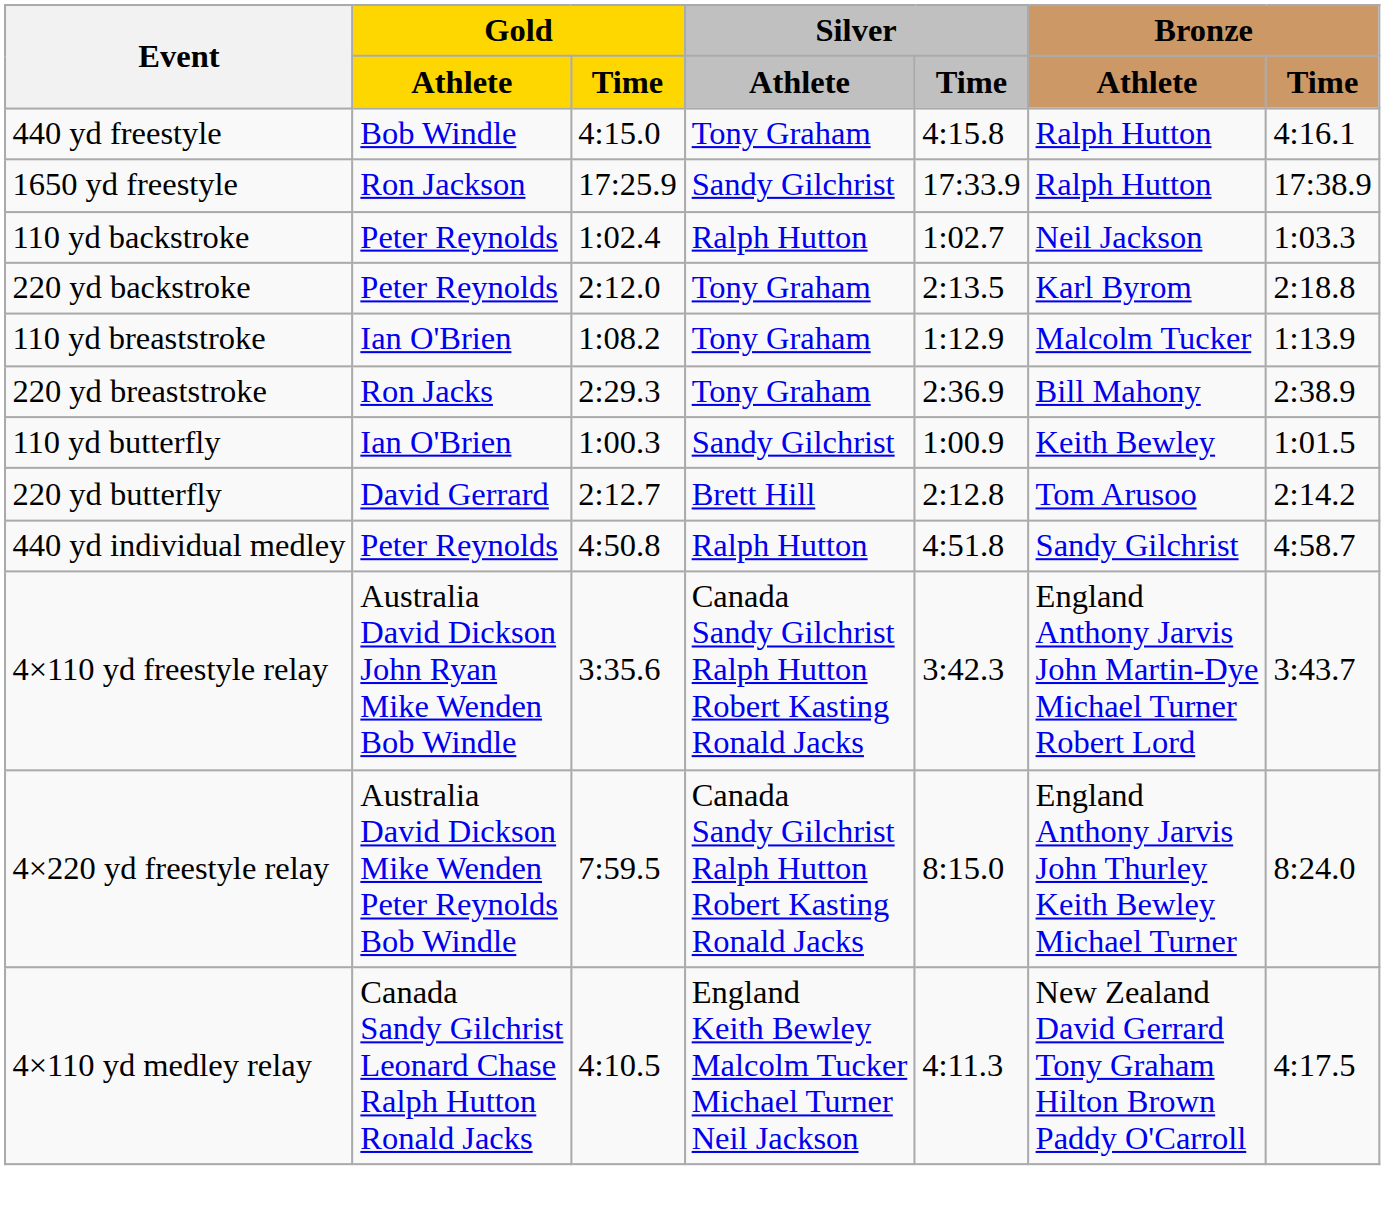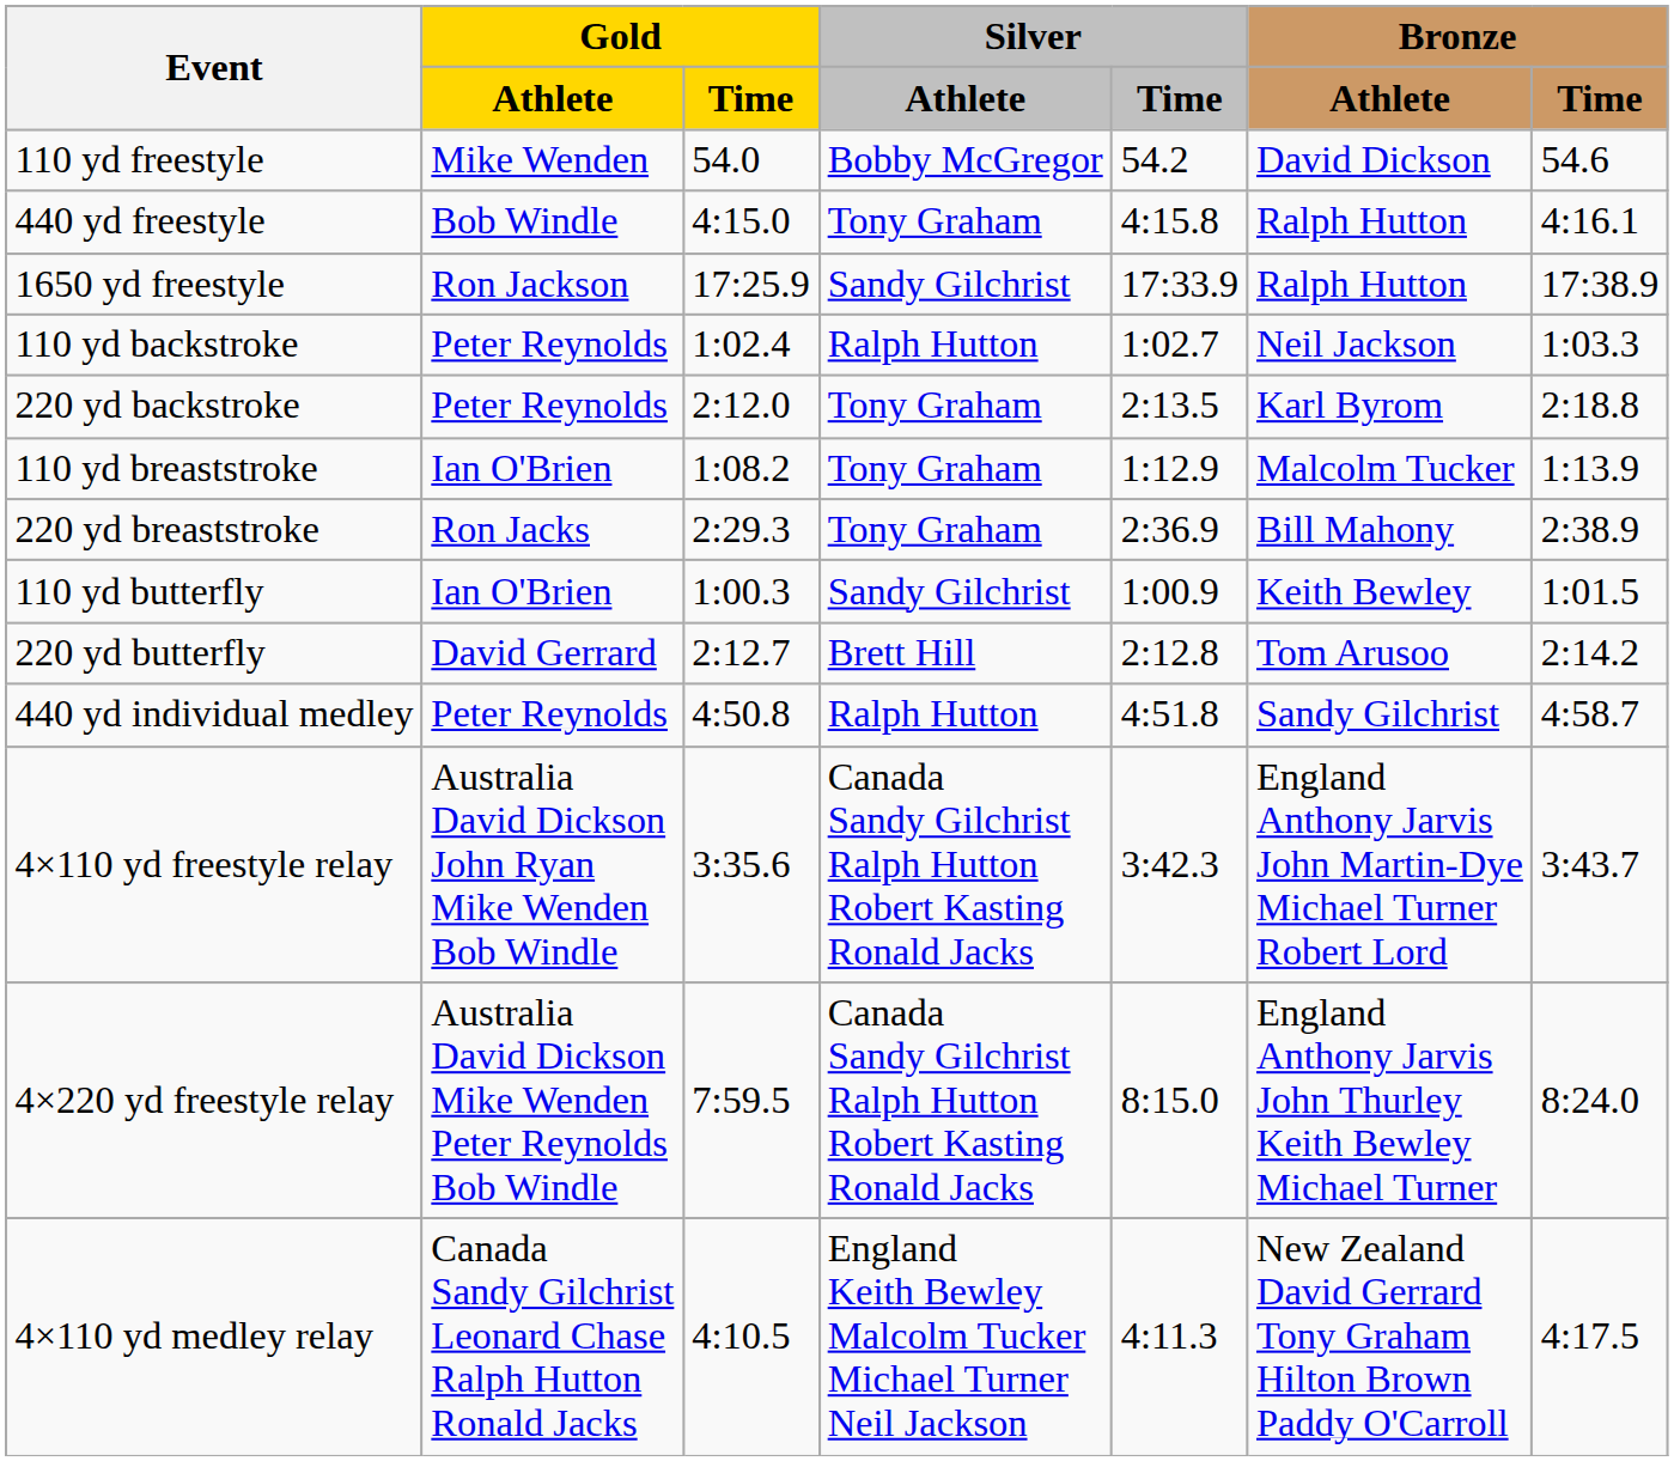+ row: 110 yd freestyle | Mike Wenden | 54.0 | Bobby McGregor | 54.2 | David Dickson | 54.6
